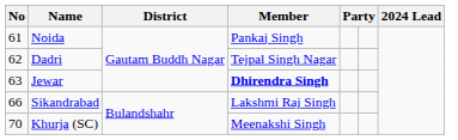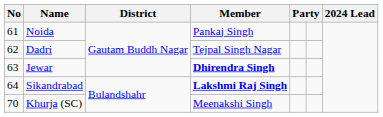Sikandrabad | No: 66 -> 64
Sikandrabad | Member: normal -> bold
